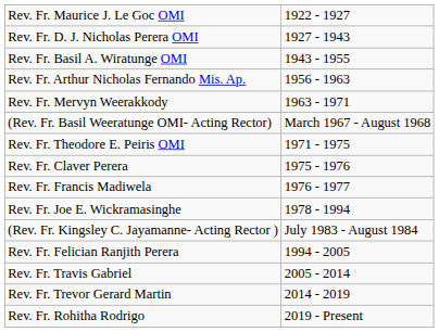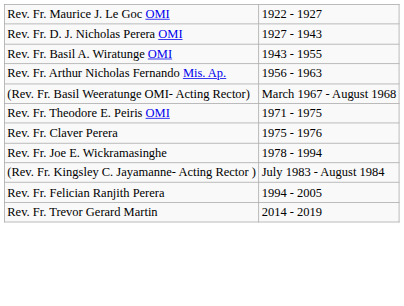- row: Rev. Fr. Mervyn Weerakkody | 1963 - 1971
- row: Rev. Fr. Francis Madiwela | 1976 - 1977
- row: Rev. Fr. Travis Gabriel | 2005 - 2014
- row: Rev. Fr. Rohitha Rodrigo | 2019 - Present
